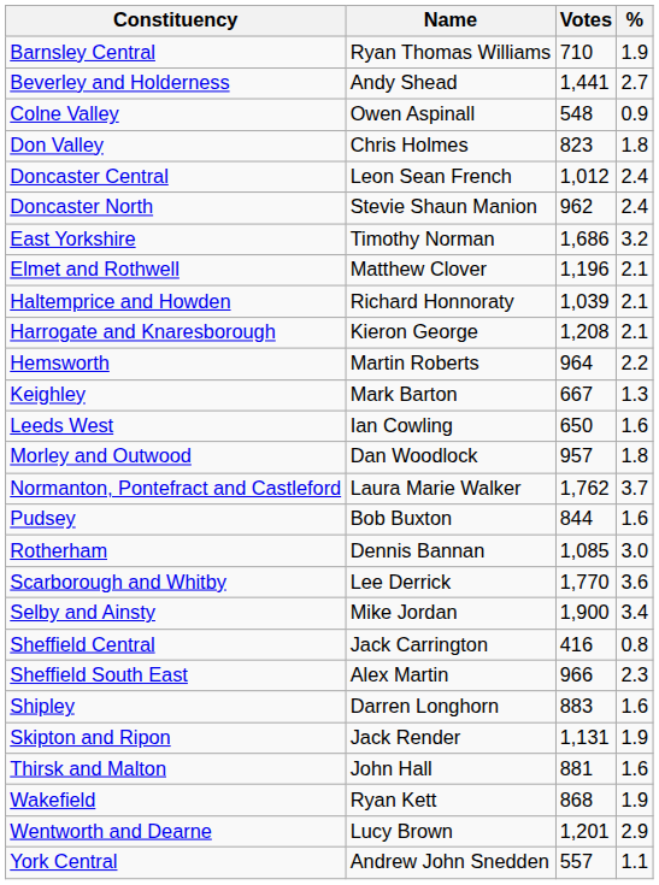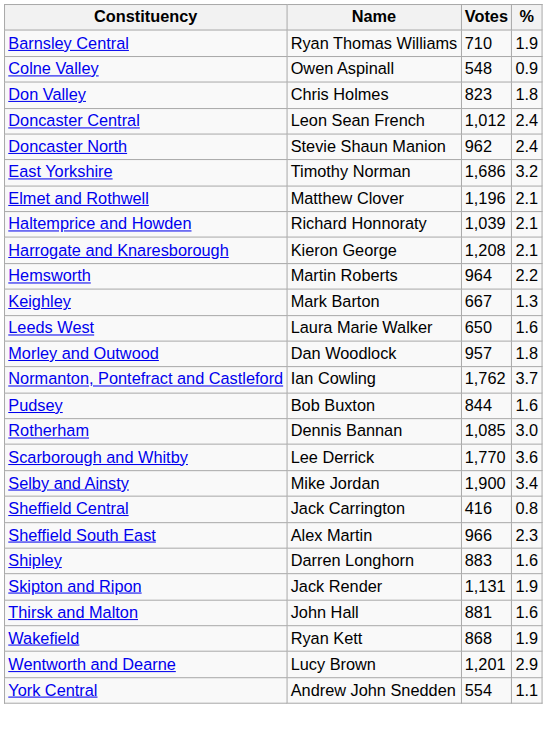- row: Beverley and Holderness | Andy Shead | 1,441 | 2.7
Leeds West | Name: Ian Cowling -> Laura Marie Walker
Normanton, Pontefract and Castleford | Name: Laura Marie Walker -> Ian Cowling
York Central | Votes: 557 -> 554
